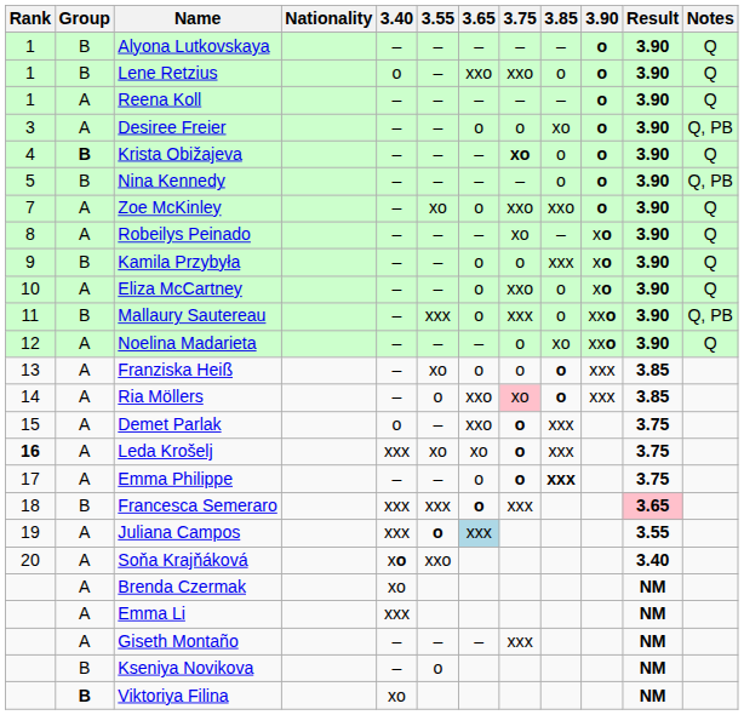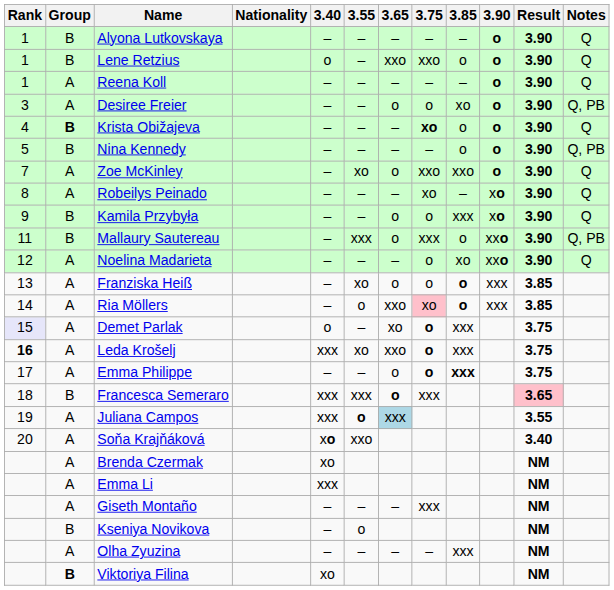- row: 10 | A | Eliza McCartney | – | – | o | xxo | o | xo | 3.90 | Q
Demet Parlak | Rank: no background -> lavender background
Demet Parlak | 3.65: xxo -> xo
Leda Krošelj | 3.65: xo -> xxo
+ row: A | Olha Zyuzina | – | – | – | – | xxx | NM
